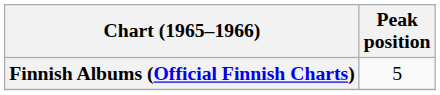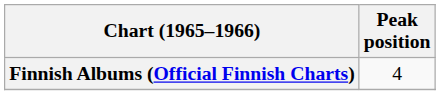Finnish Albums (Official Finnish Charts) | Peak position: 5 -> 4
